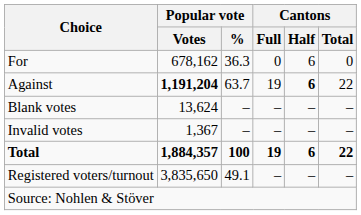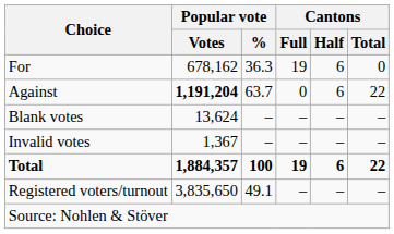For | Cantons / Full: 0 -> 19
Against | Cantons / Full: 19 -> 0
Against | Cantons / Half: bold -> normal
